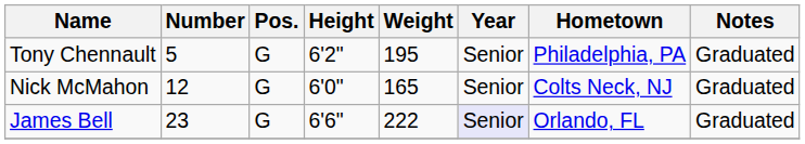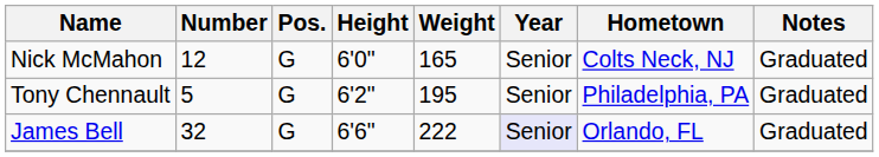rows swapped: Tony Chennault <-> Nick McMahon
James Bell | Number: 23 -> 32
